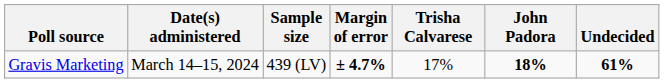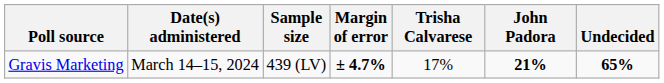Gravis Marketing | John Padora: 18% -> 21%
Gravis Marketing | Undecided: 61% -> 65%
